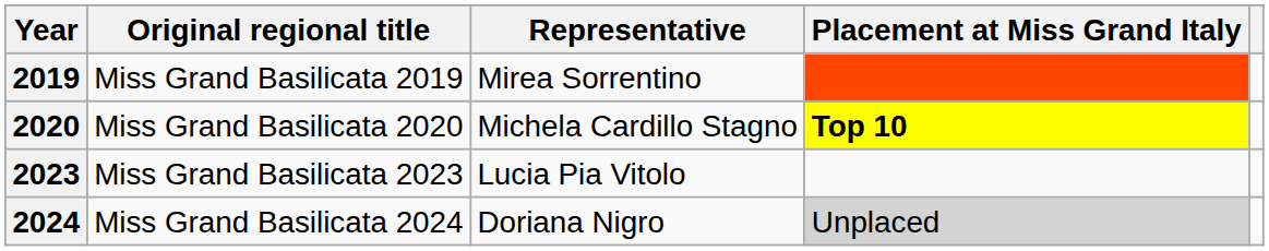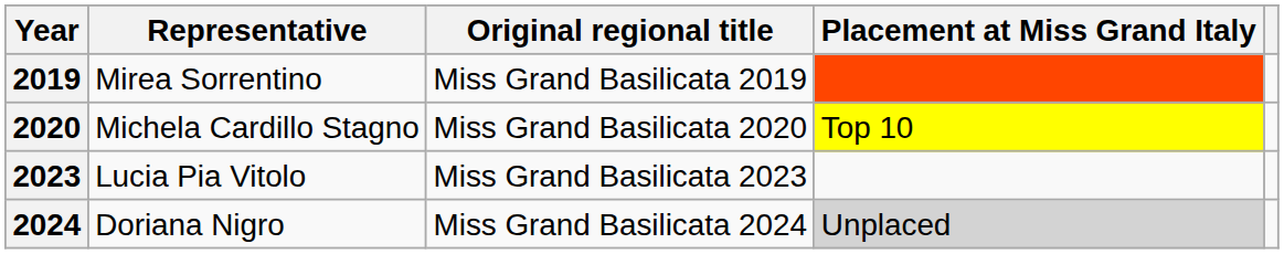columns swapped: Representative <-> Original regional title
2020 | Placement at Miss Grand Italy: bold -> normal
